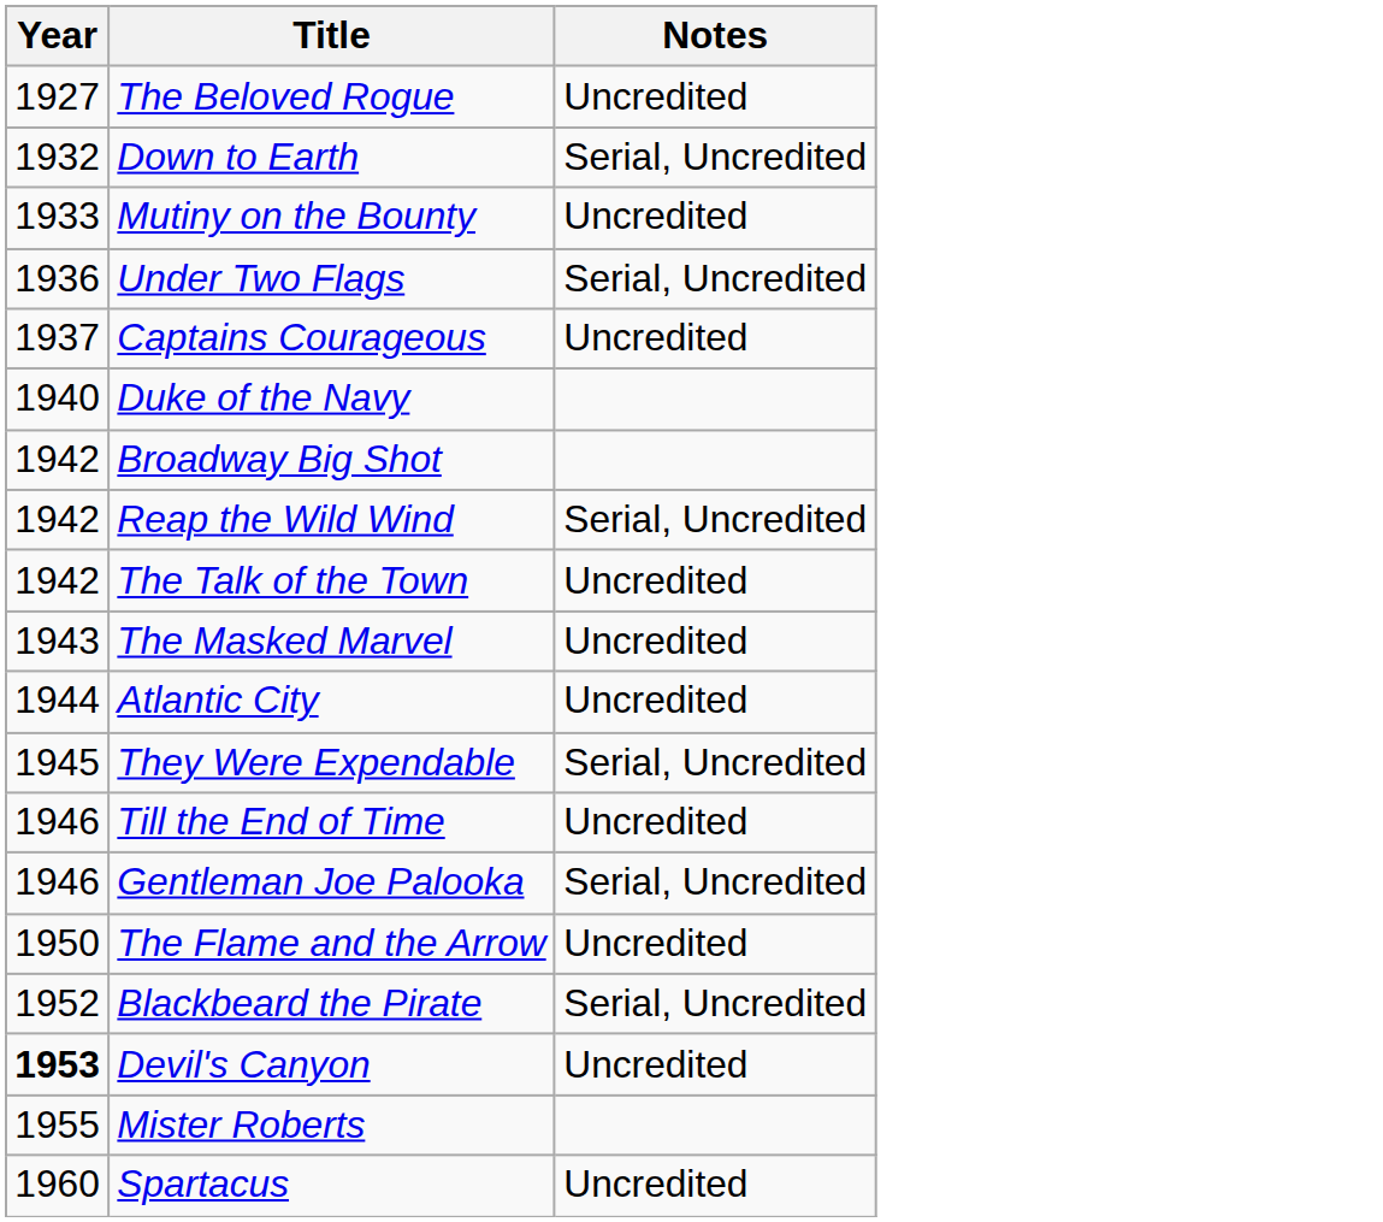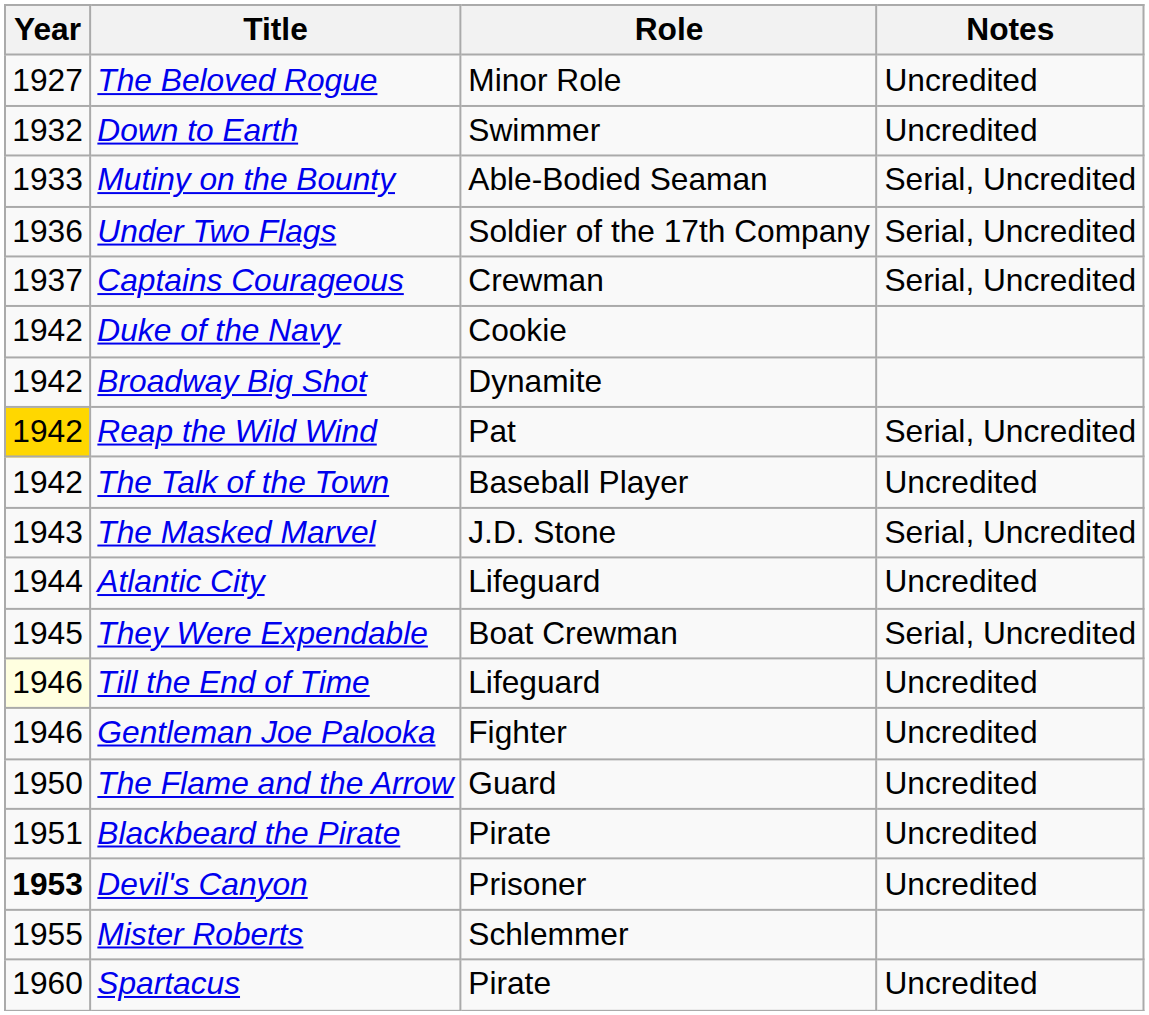+ column: Role | Minor Role | Swimmer | Able-Bodied Seaman | Soldier of the 17th Company | Crewman | Cookie | Dynamite | Pat | Baseball Player | J.D. Stone | Lifeguard | Boat Crewman | Lifeguard | Fighter | Guard | Pirate | Prisoner | Schlemmer | Pirate
Down to Earth | Notes: Serial, Uncredited -> Uncredited
Mutiny on the Bounty | Notes: Uncredited -> Serial, Uncredited
Captains Courageous | Notes: Uncredited -> Serial, Uncredited
Duke of the Navy | Year: 1940 -> 1942
Reap the Wild Wind | Year: no background -> gold background
The Masked Marvel | Notes: Uncredited -> Serial, Uncredited
Till the End of Time | Year: no background -> lightyellow background
Gentleman Joe Palooka | Notes: Serial, Uncredited -> Uncredited
Blackbeard the Pirate | Year: 1952 -> 1951
Blackbeard the Pirate | Notes: Serial, Uncredited -> Uncredited
